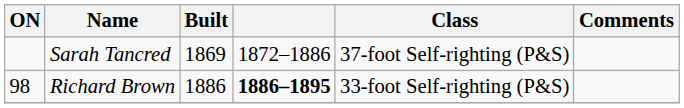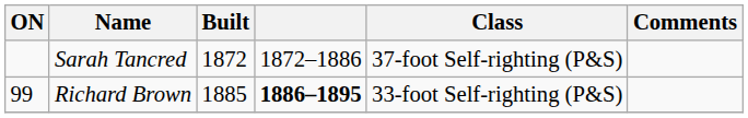Sarah Tancred | Built: 1869 -> 1872
Richard Brown | ON: 98 -> 99
Richard Brown | Built: 1886 -> 1885
